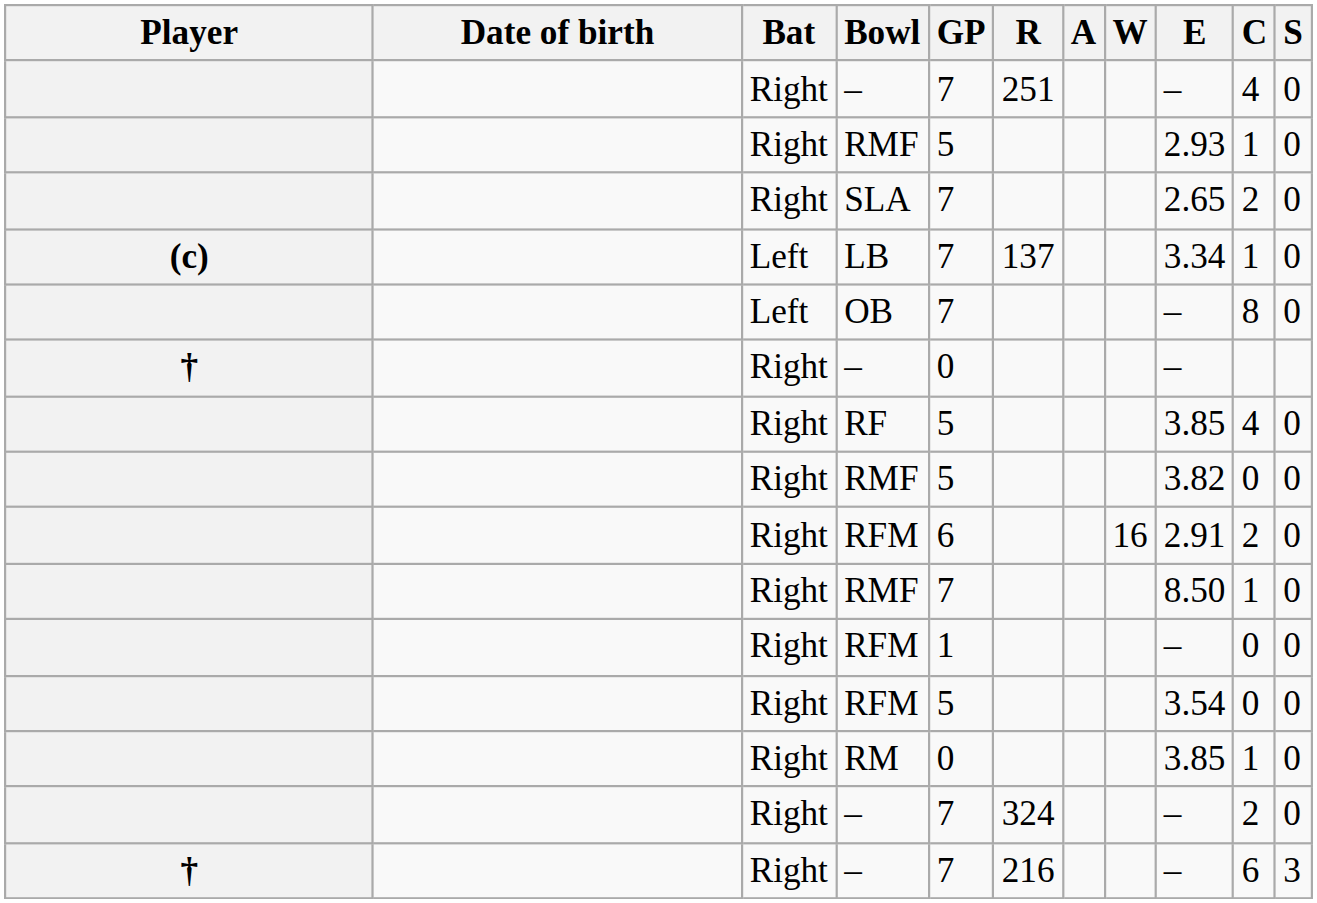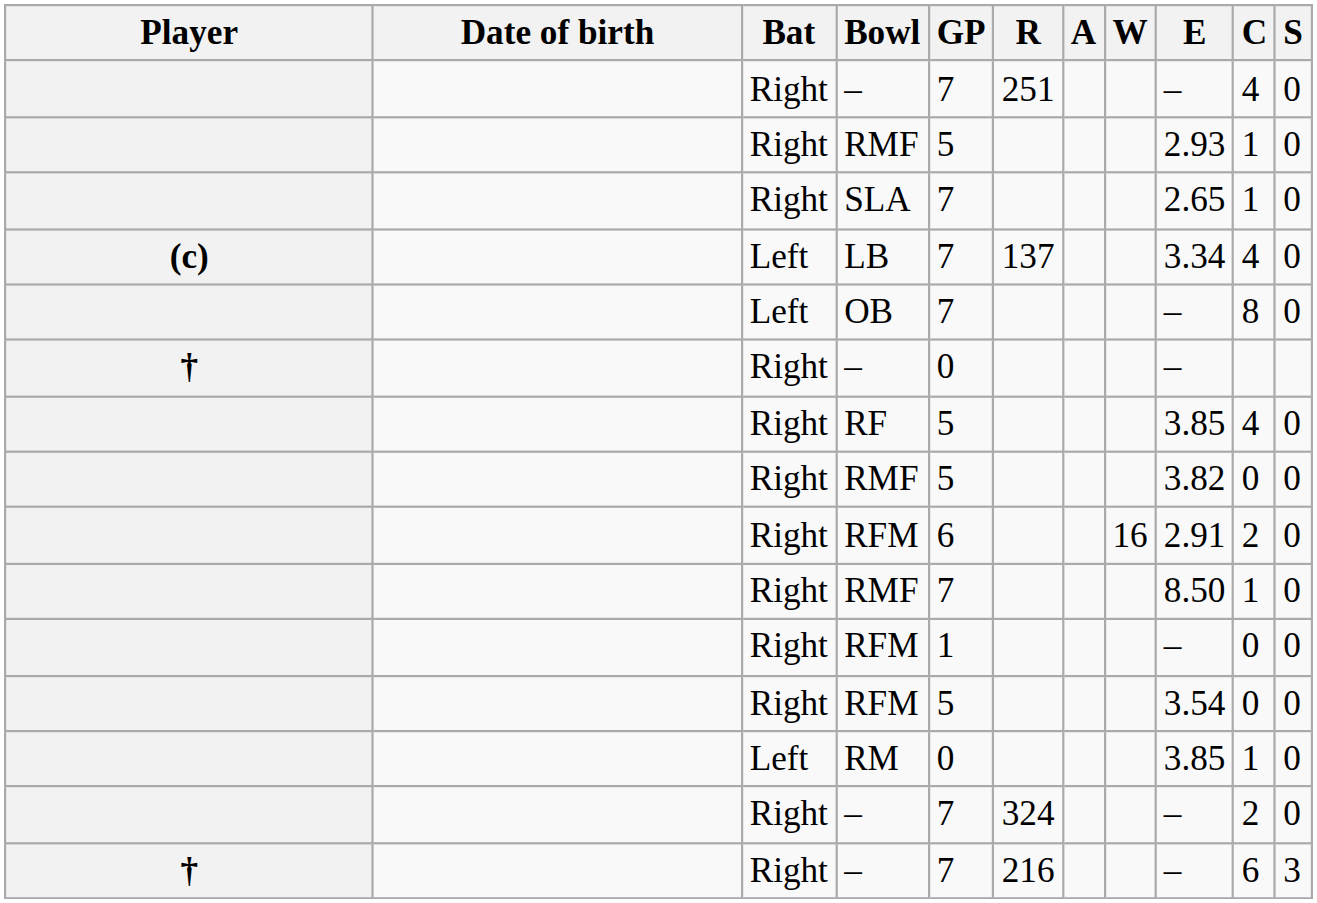SLA | C: 2 -> 1
LB | C: 1 -> 4
RM | Bat: Right -> Left
